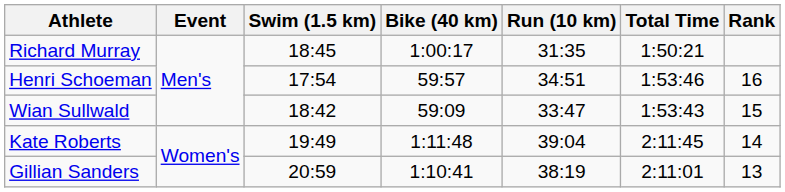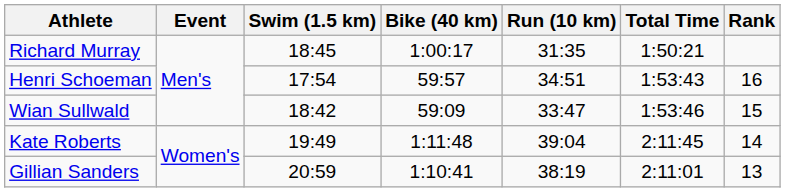Henri Schoeman | Total Time: 1:53:46 -> 1:53:43
Wian Sullwald | Total Time: 1:53:43 -> 1:53:46
